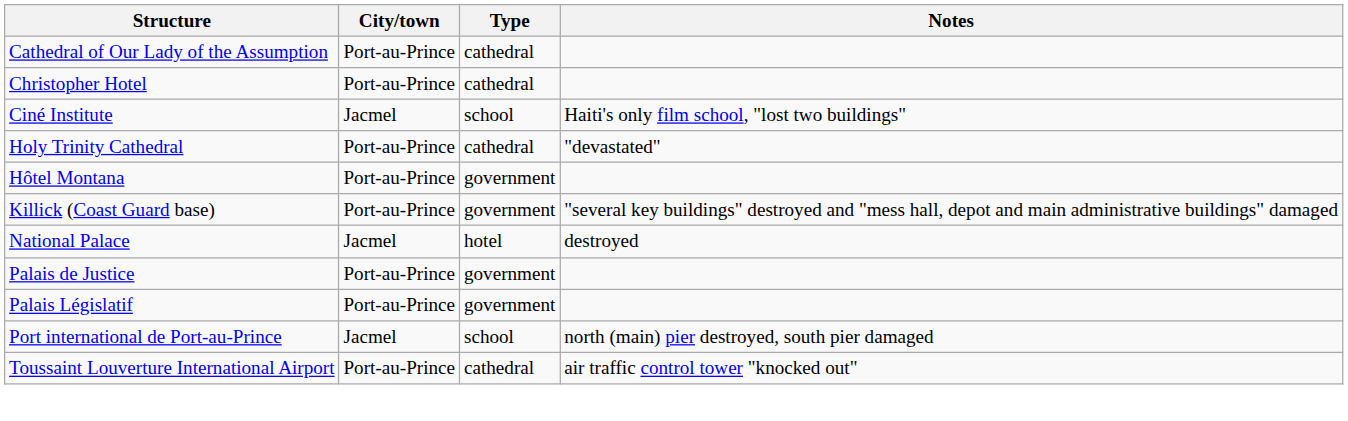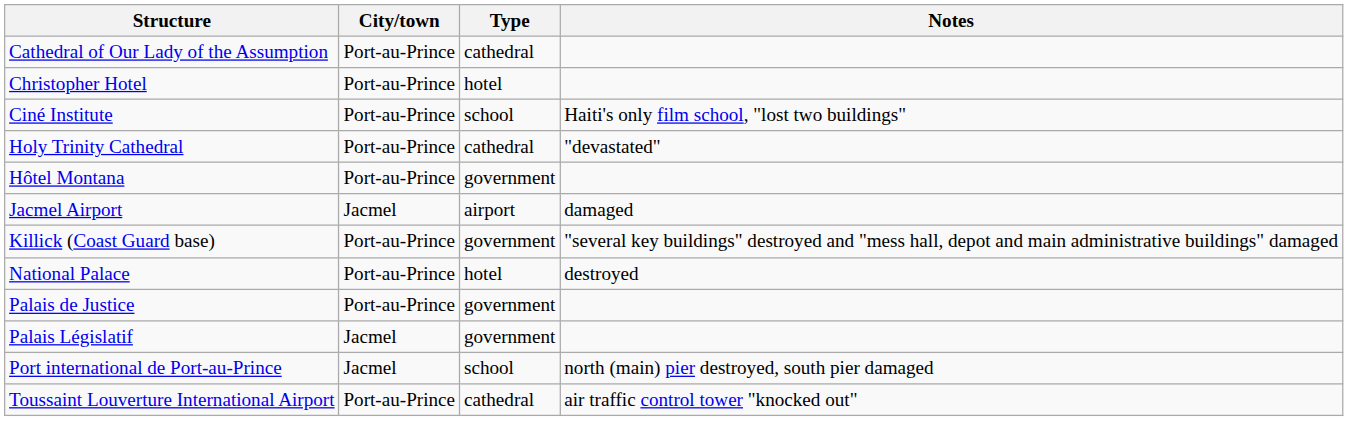Christopher Hotel | Type: cathedral -> hotel
Ciné Institute | City/town: Jacmel -> Port-au-Prince
+ row: Jacmel Airport | Jacmel | airport | damaged
National Palace | City/town: Jacmel -> Port-au-Prince
Palais Législatif | City/town: Port-au-Prince -> Jacmel
